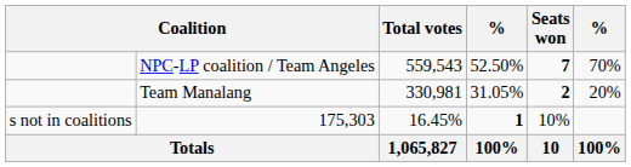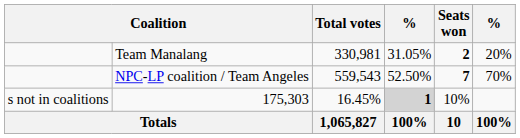rows swapped: NPC-LP coalition / Team Angeles <-> Team Manalang
175,303 | column 4: no background -> lightgrey background
